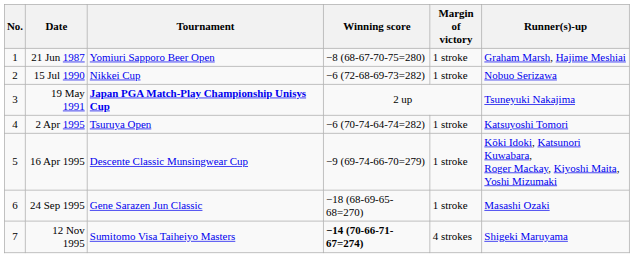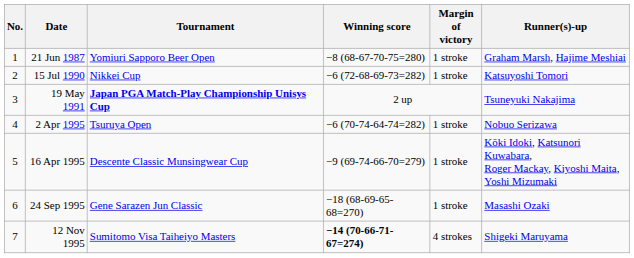15 Jul 1990 | Runner(s)-up: Nobuo Serizawa -> Katsuyoshi Tomori
2 Apr 1995 | Runner(s)-up: Katsuyoshi Tomori -> Nobuo Serizawa
